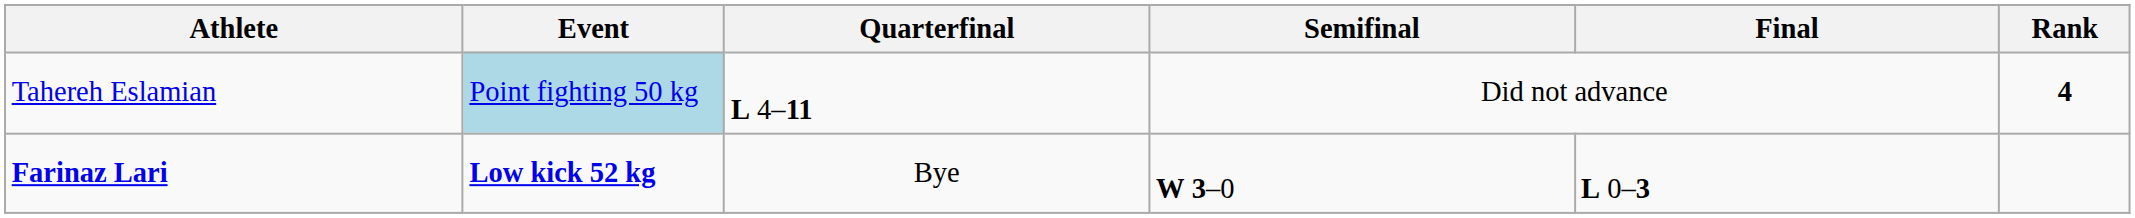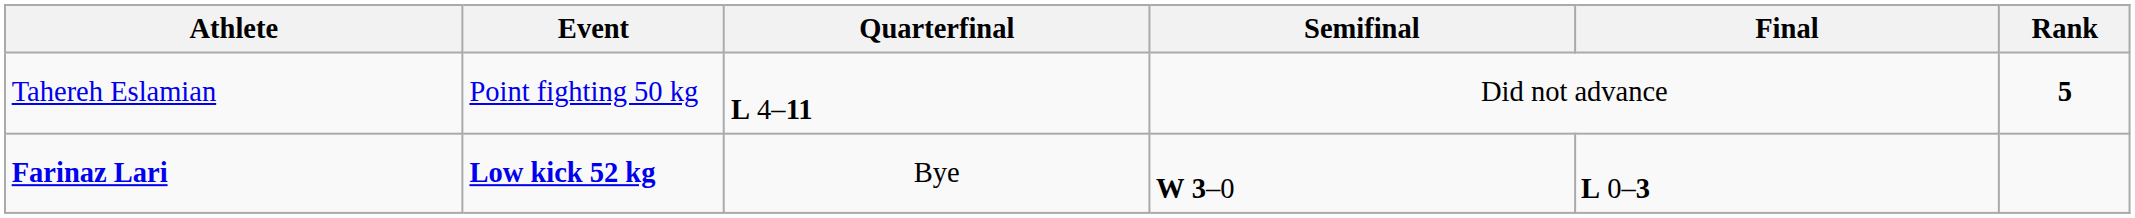Tahereh Eslamian | Event: lightblue background -> no background
Tahereh Eslamian | Rank: 4 -> 5
